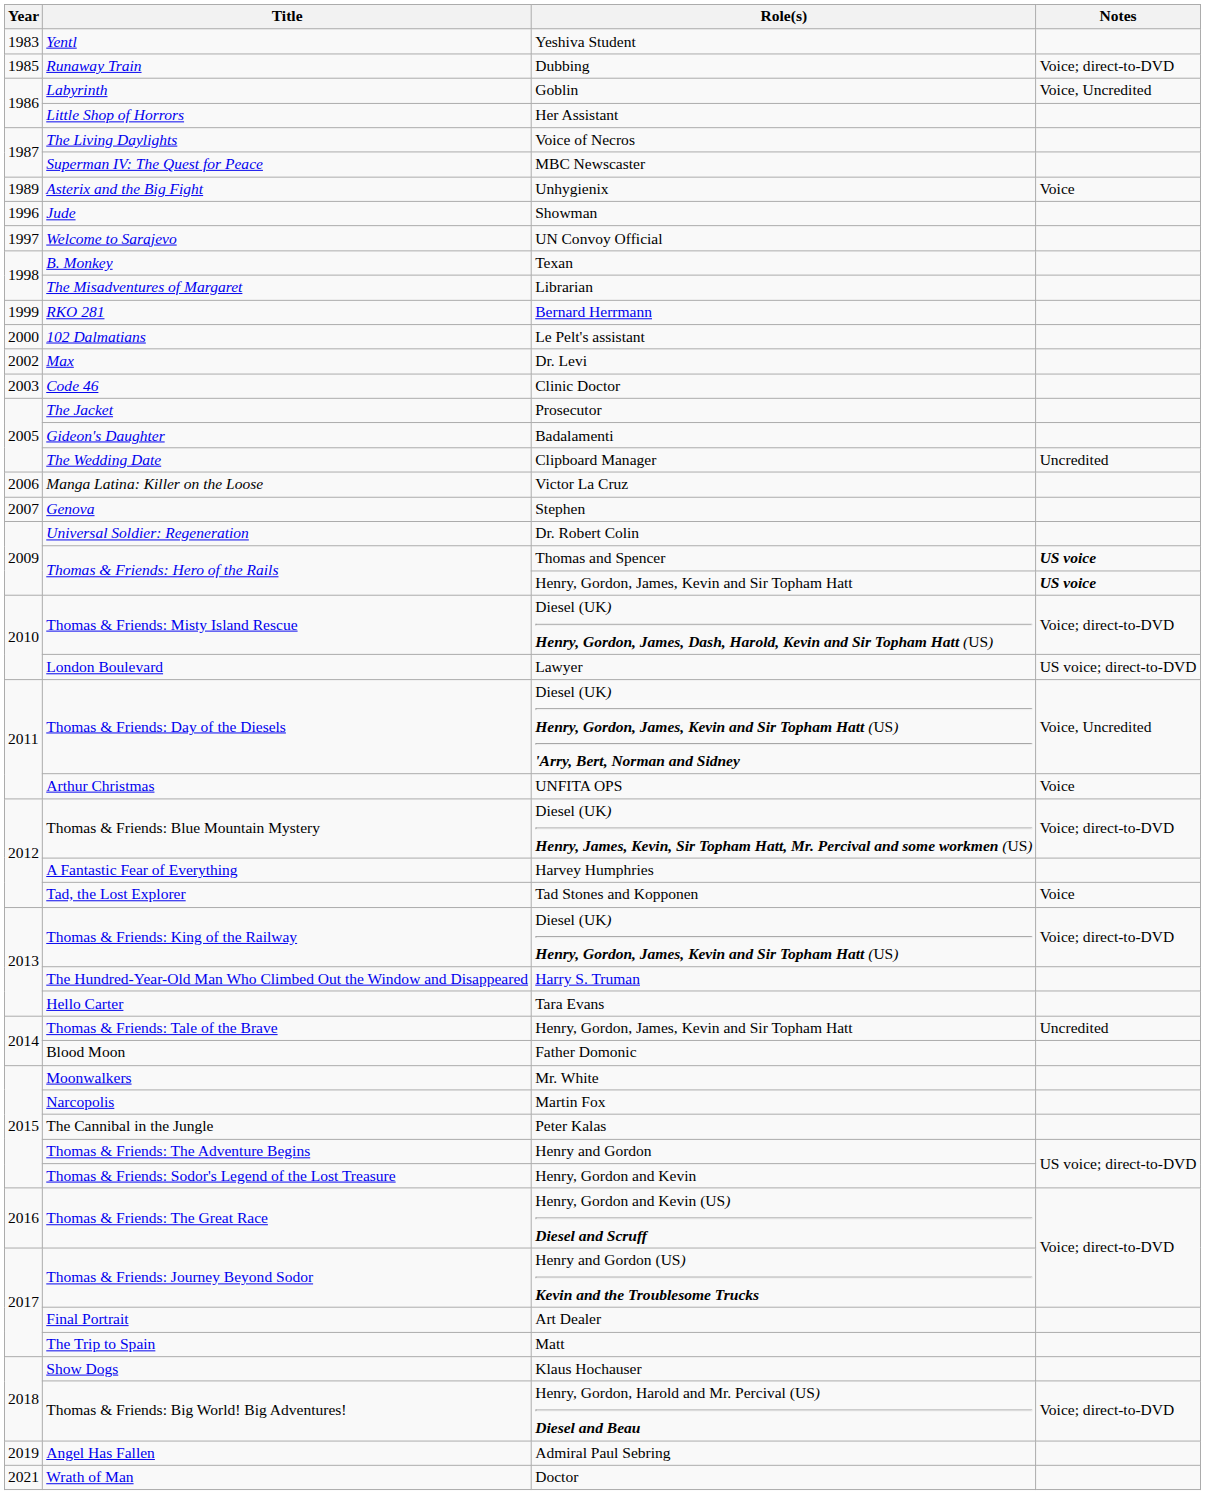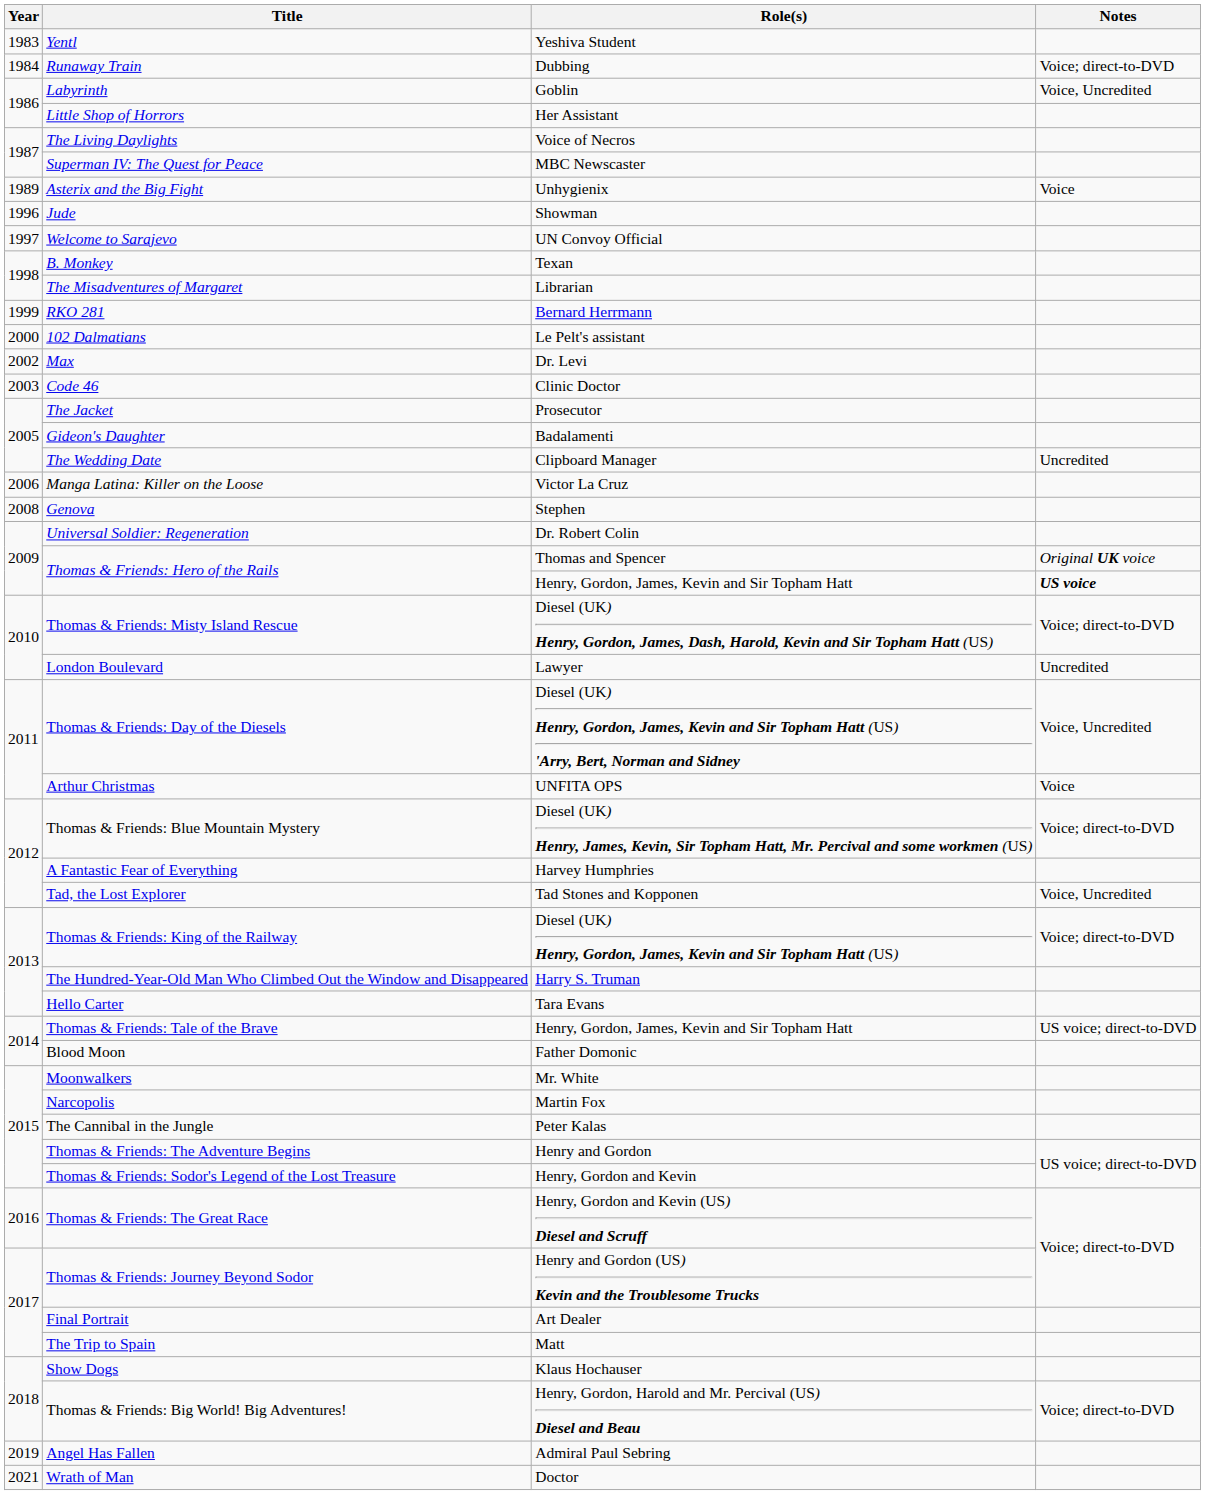Runaway Train | Year: 1985 -> 1984
Genova | Year: 2007 -> 2008
Thomas & Friends: Hero of the Rails / Thomas and Spencer | Notes: US voice -> Original UK voice
London Boulevard | Notes: US voice; direct-to-DVD -> Uncredited
Tad, the Lost Explorer | Notes: Voice -> Voice, Uncredited
Thomas & Friends: Tale of the Brave | Notes: Uncredited -> US voice; direct-to-DVD
